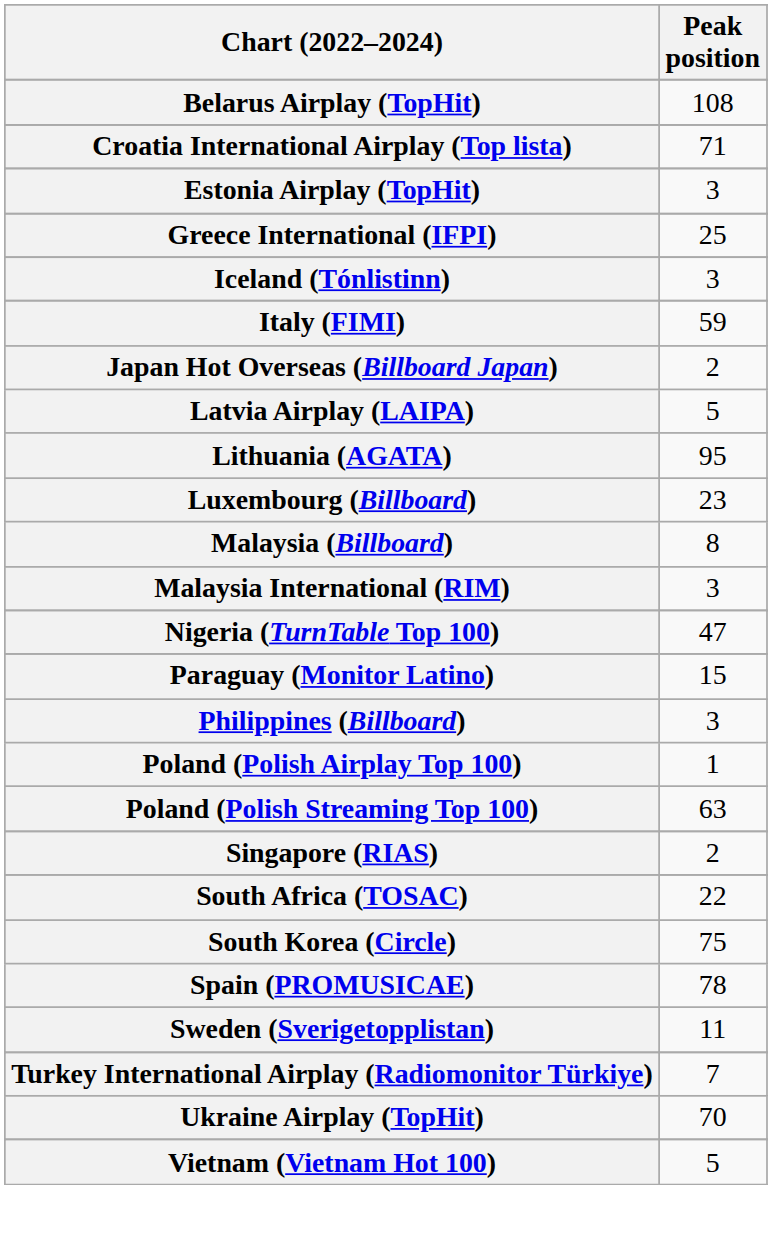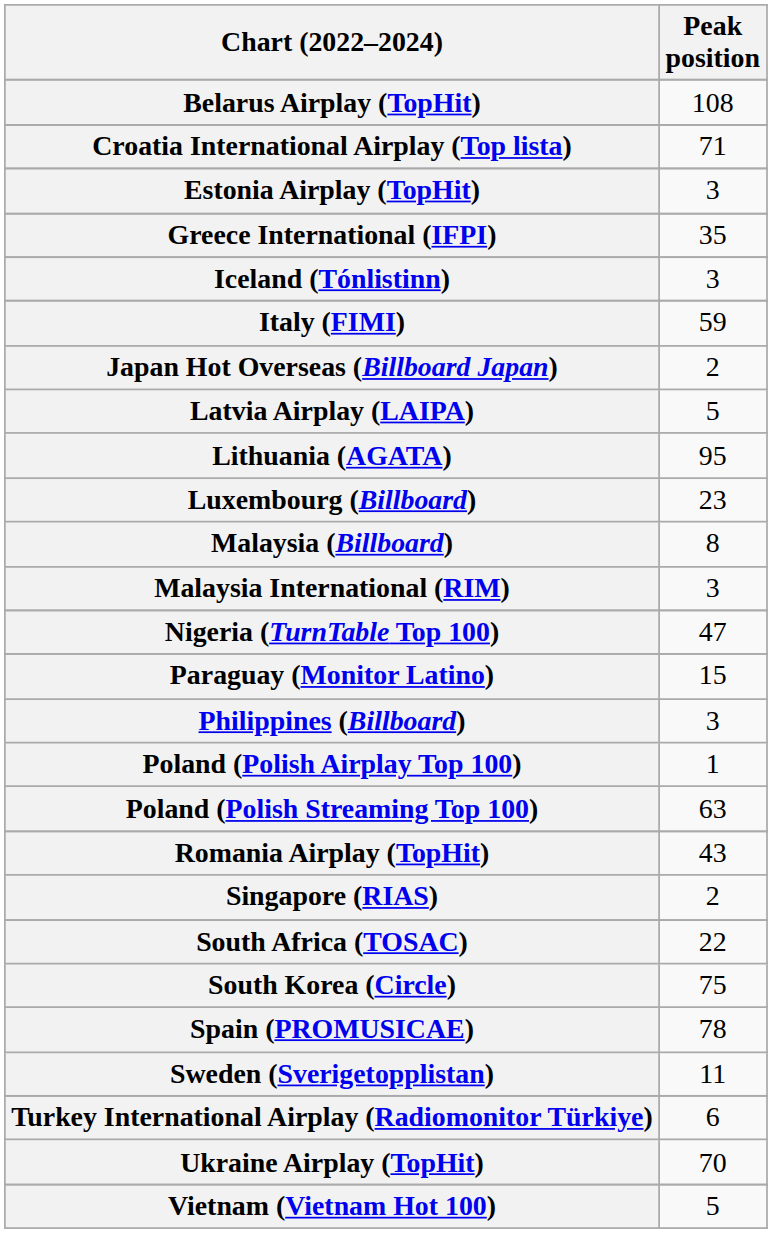Greece International (IFPI) | Peak position: 25 -> 35
+ row: Romania Airplay (TopHit) | 43
Turkey International Airplay (Radiomonitor Türkiye) | Peak position: 7 -> 6
